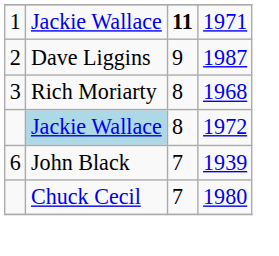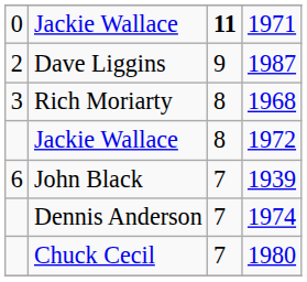1971 | column 1: 1 -> 0
1972 | column 2: lightblue background -> no background
+ row: Dennis Anderson | 7 | 1974
